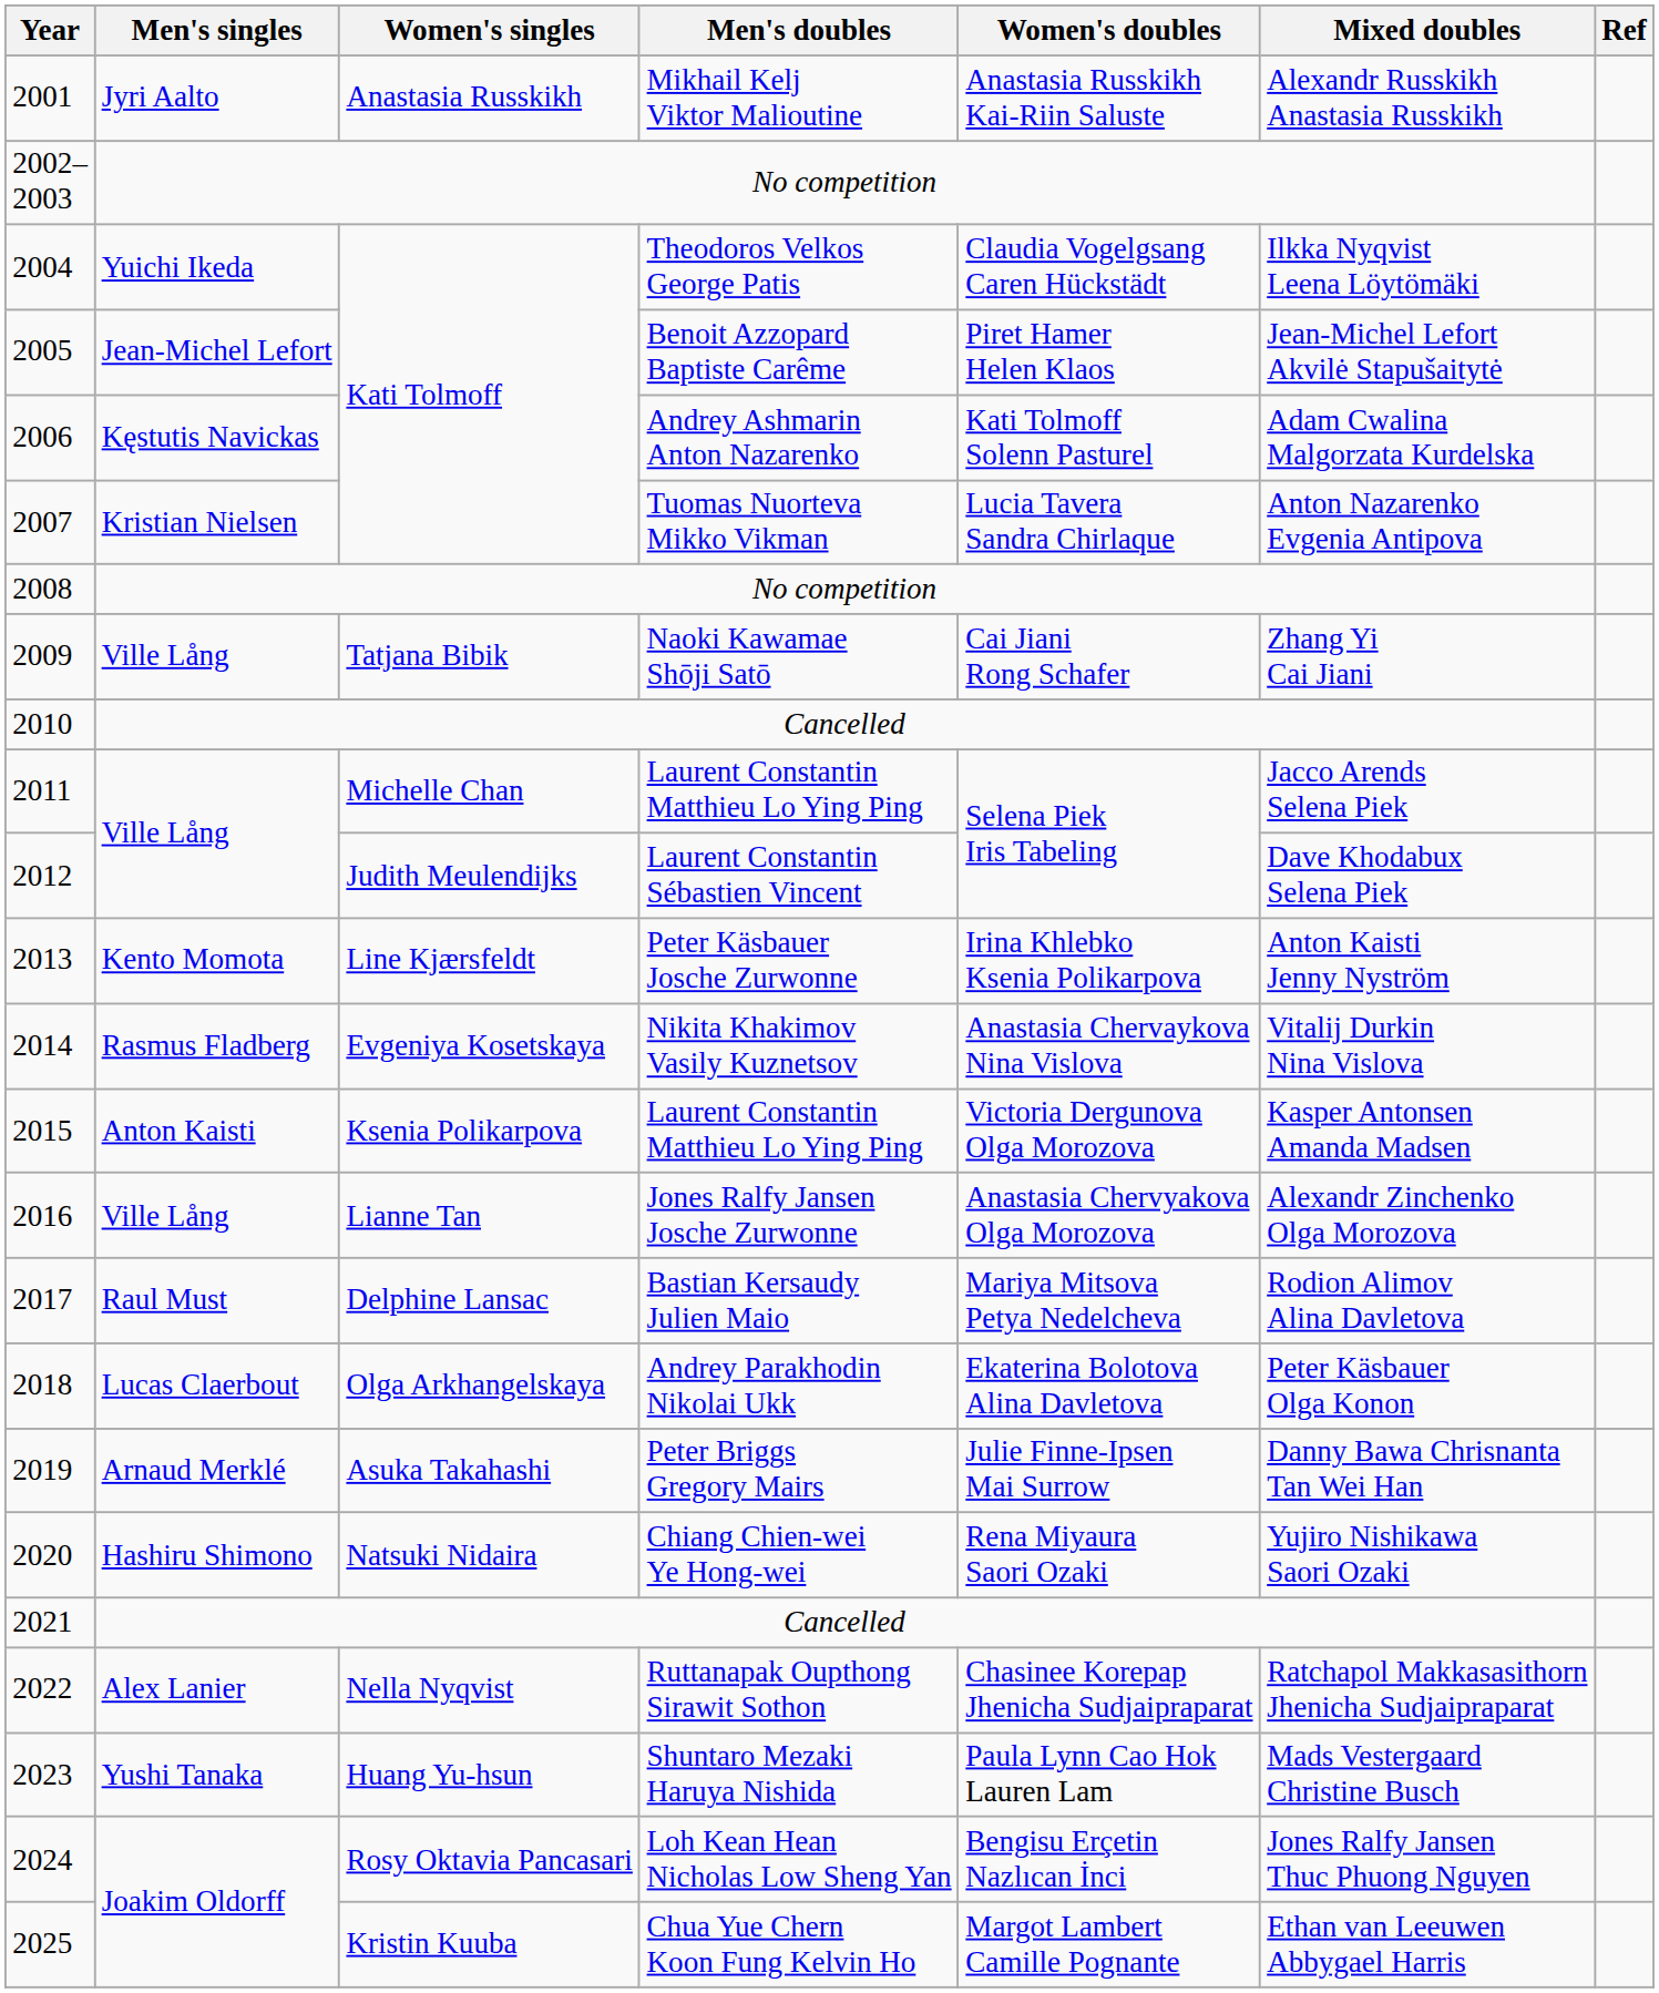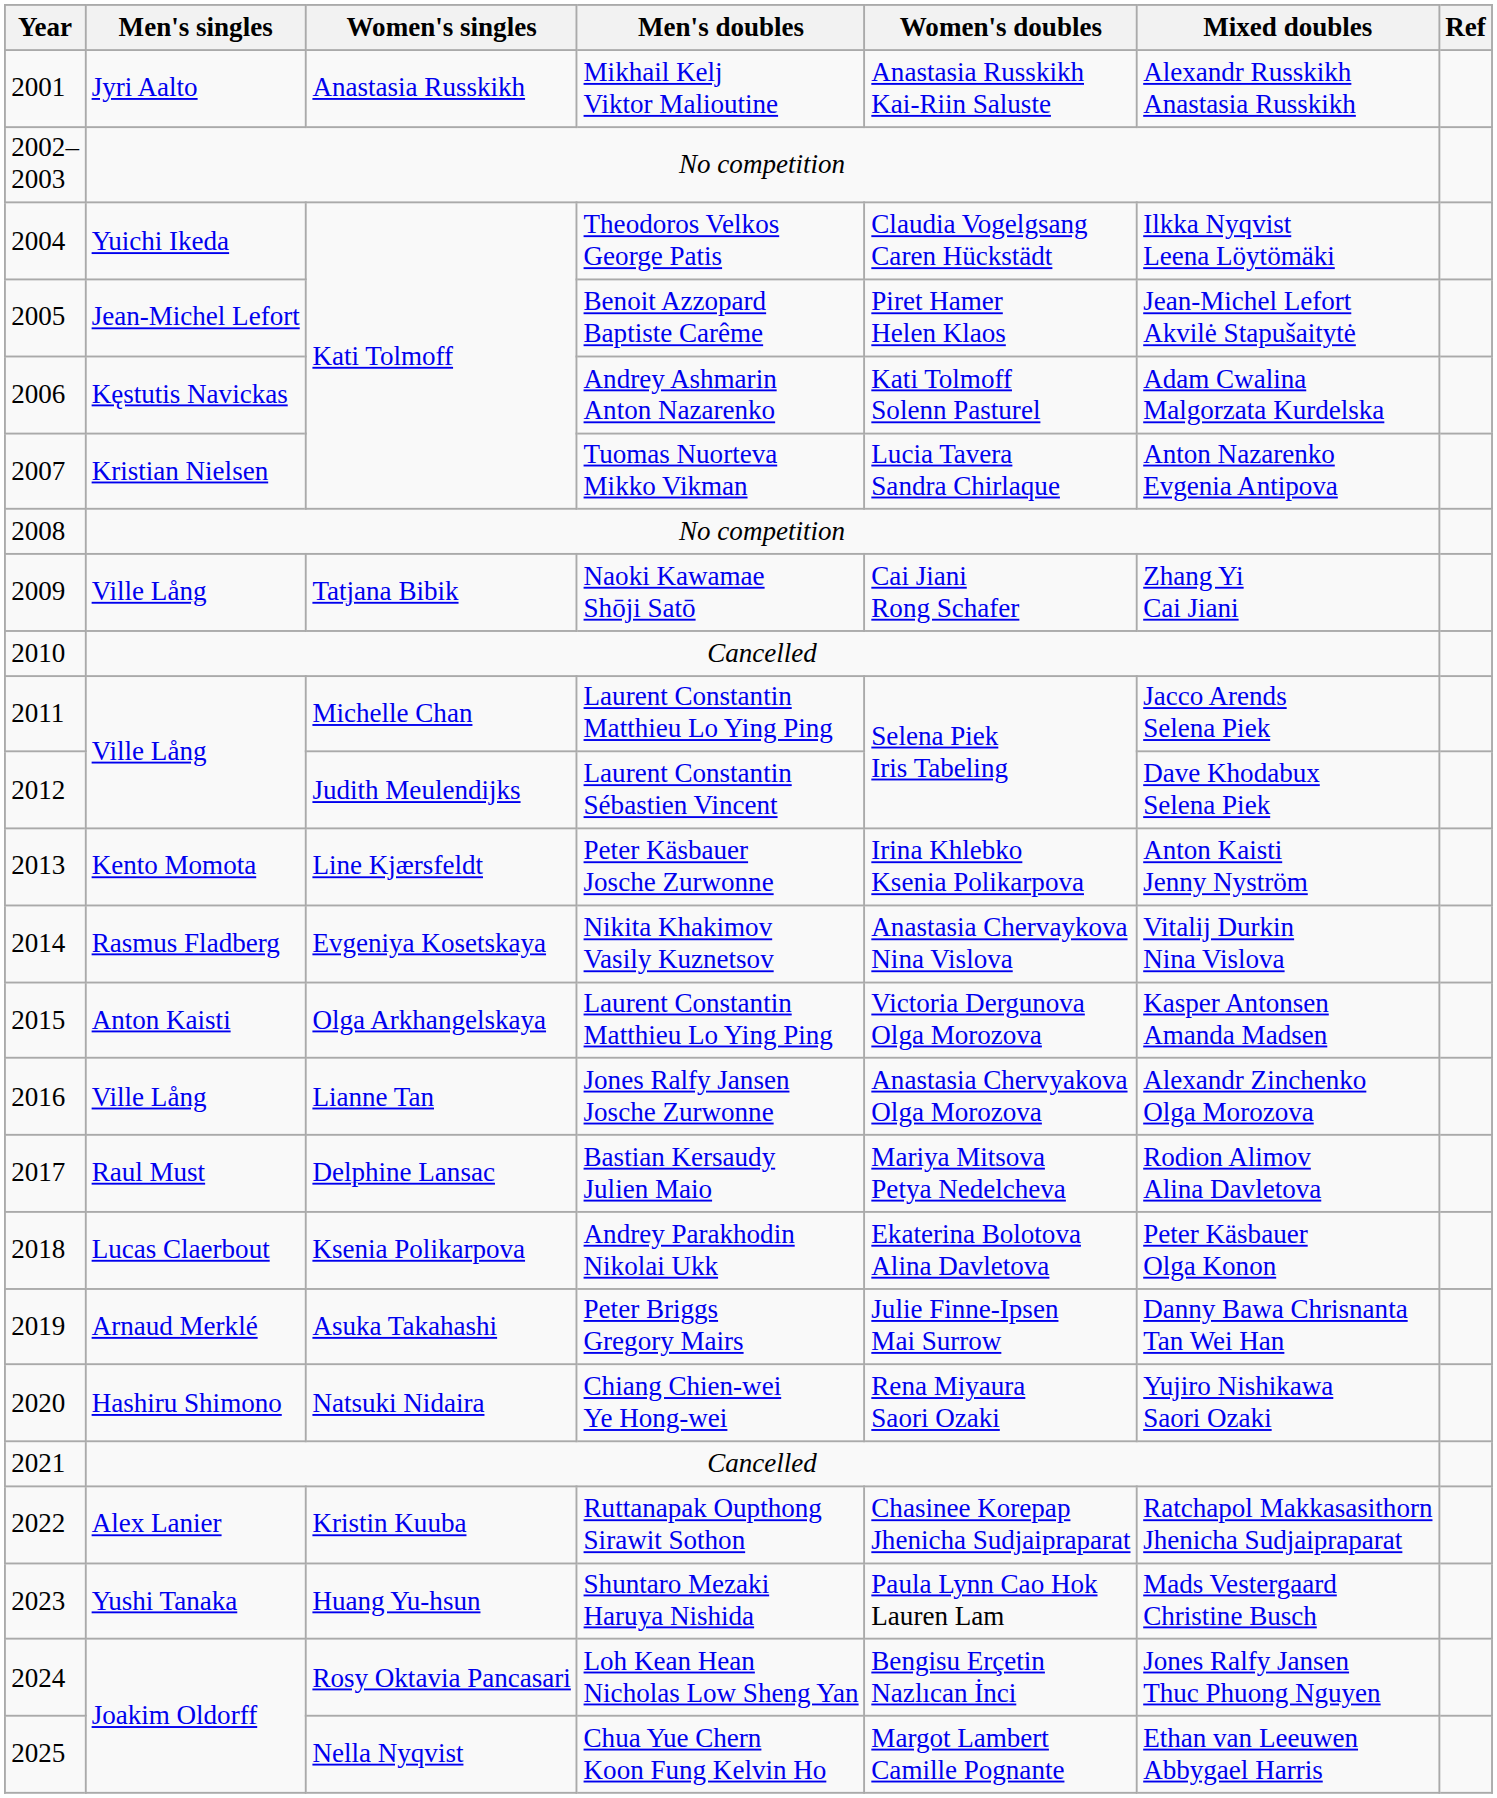2015 | Women's singles: Ksenia Polikarpova -> Olga Arkhangelskaya
2018 | Women's singles: Olga Arkhangelskaya -> Ksenia Polikarpova
2022 | Women's singles: Nella Nyqvist -> Kristin Kuuba
2025 | Women's singles: Kristin Kuuba -> Nella Nyqvist
